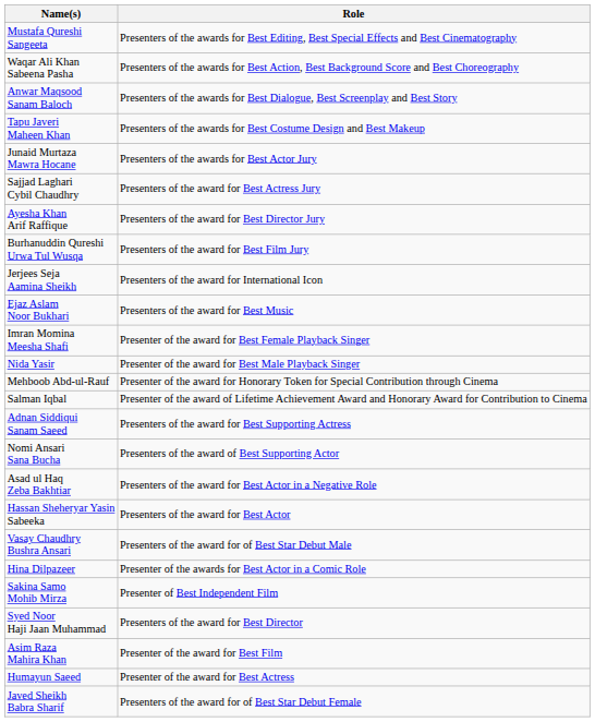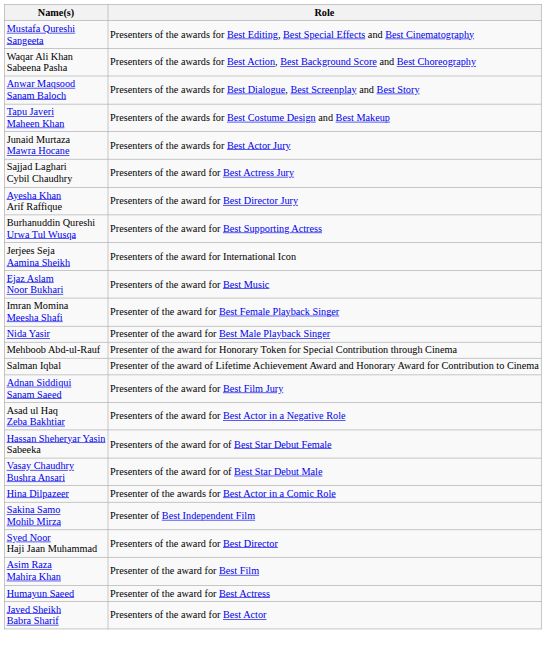Burhanuddin Qureshi Urwa Tul Wusqa | Role: Presenters of the award for Best Film Jury -> Presenters of the award for Best Supporting Actress
Adnan Siddiqui Sanam Saeed | Role: Presenters of the award for Best Supporting Actress -> Presenters of the award for Best Film Jury
- row: Nomi Ansari Sana Bucha | Presenters of the award of Best Supporting Actor
Hassan Sheheryar Yasin Sabeeka | Role: Presenters of the award for Best Actor -> Presenters of the award for of Best Star Debut Female
Javed Sheikh Babra Sharif | Role: Presenters of the award for of Best Star Debut Female -> Presenters of the award for Best Actor
